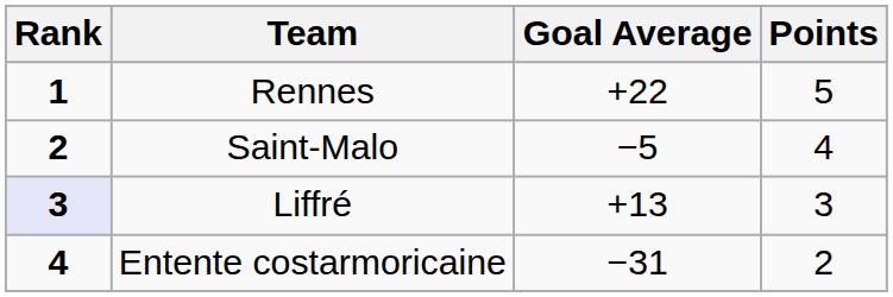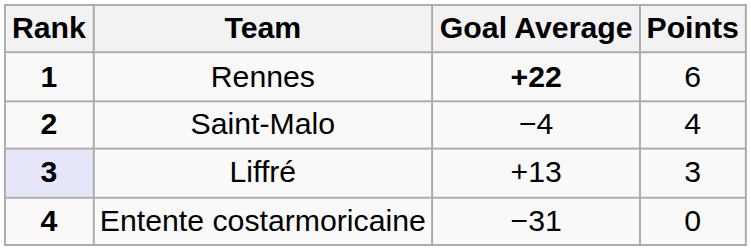Rennes | Goal Average: normal -> bold
Rennes | Points: 5 -> 6
Saint-Malo | Goal Average: −5 -> −4
Entente costarmoricaine | Points: 2 -> 0
